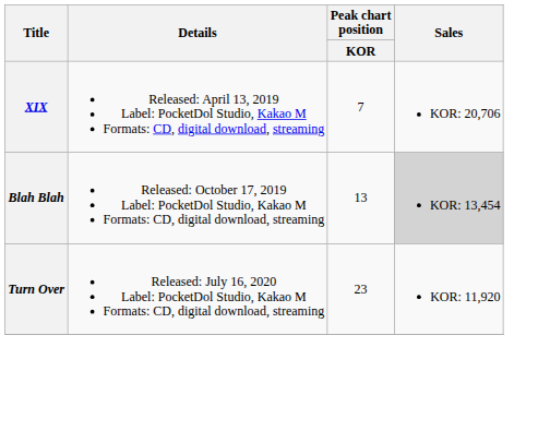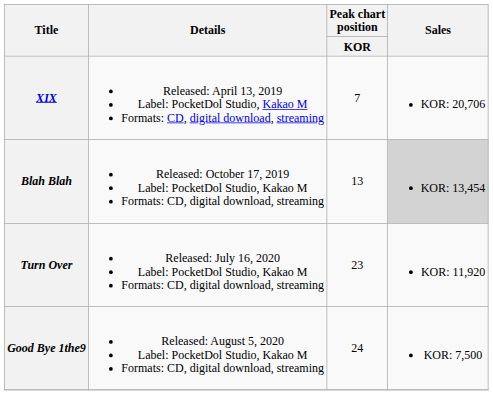+ row: Good Bye 1the9 | Released: August 5, 2020 Label: PocketDol Studio, Kakao M Formats: CD, digital download, streaming | 24 | KOR: 7,500
